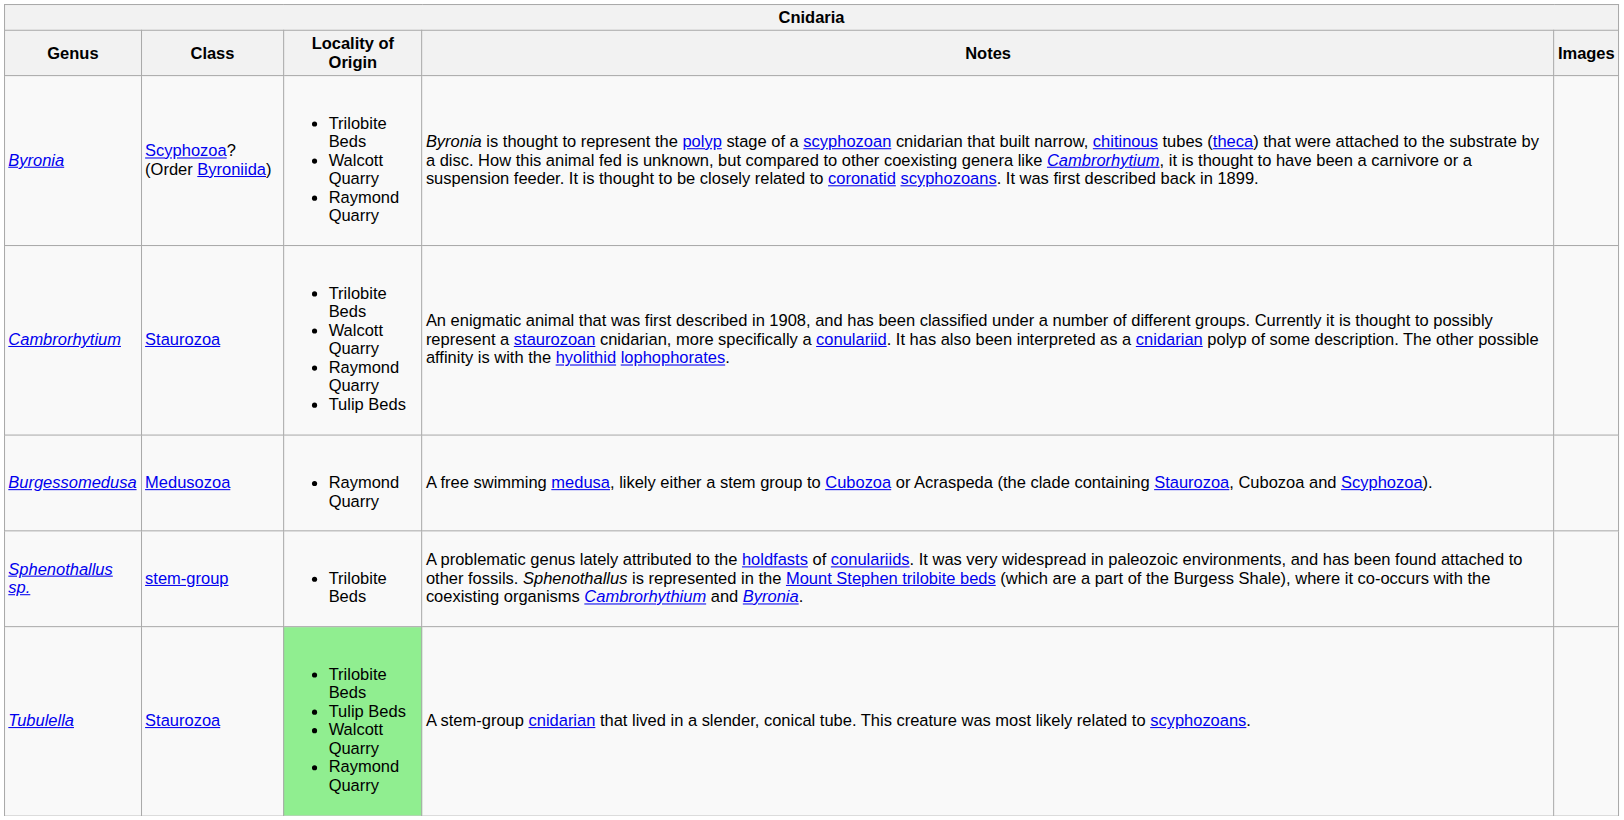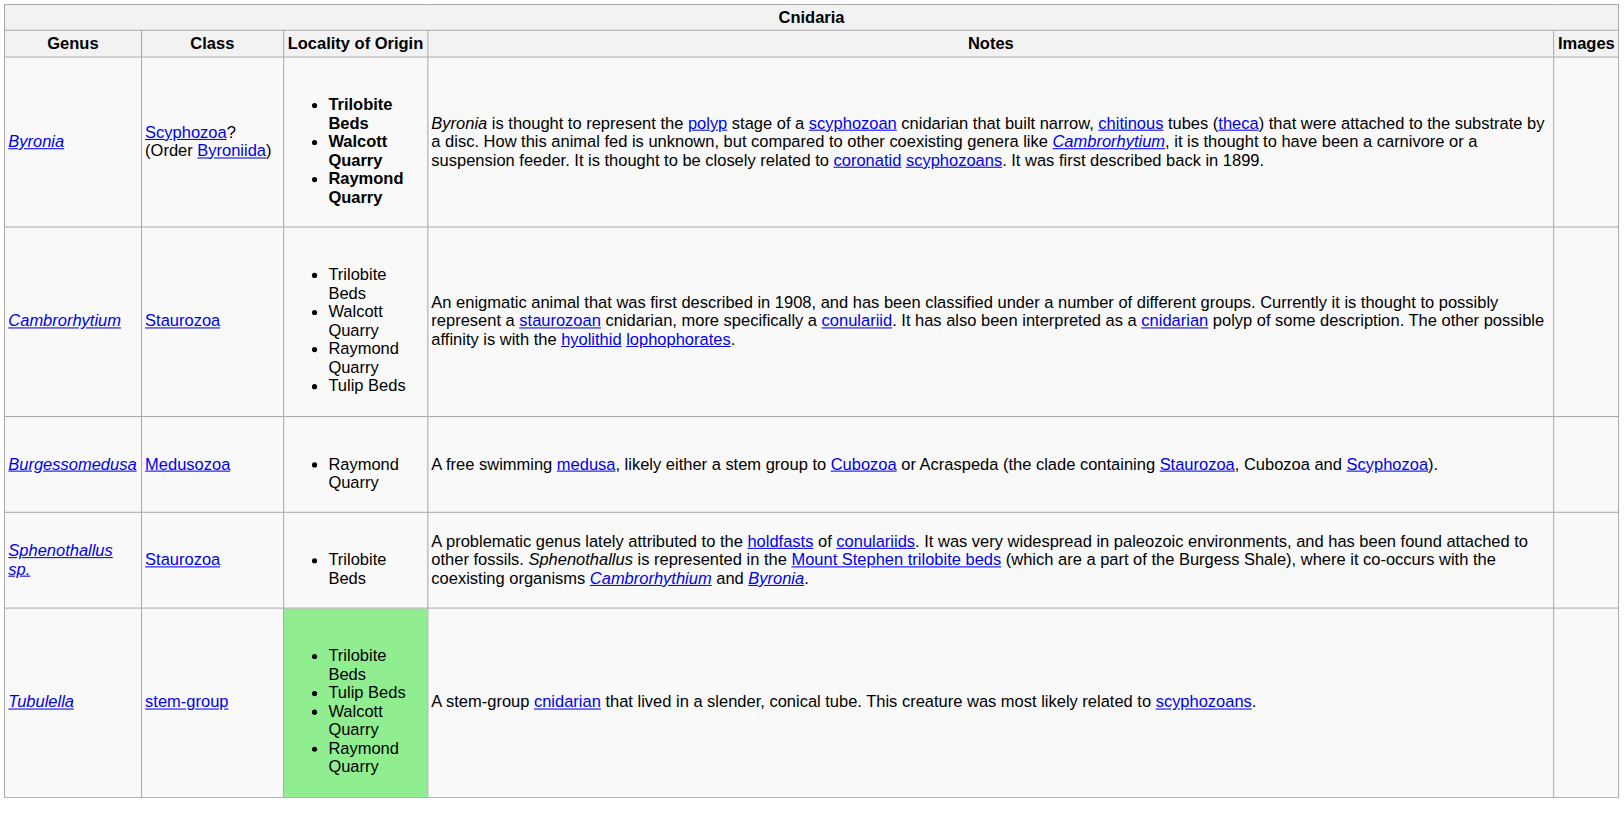Byronia | Locality of Origin: normal -> bold
Sphenothallus sp. | Class: stem-group -> Staurozoa
Tubulella | Class: Staurozoa -> stem-group
